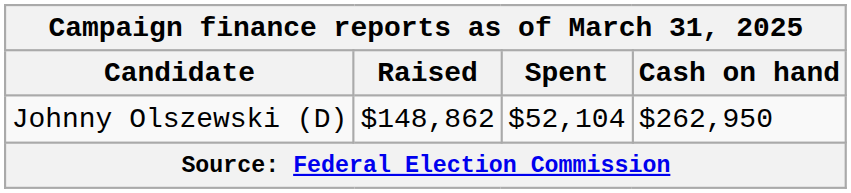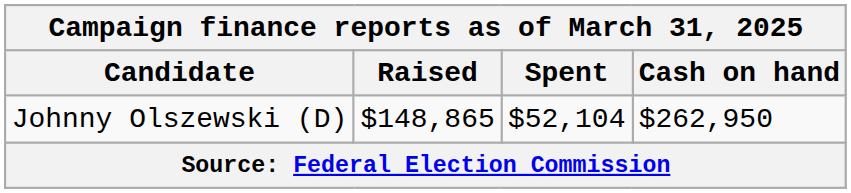Johnny Olszewski (D) | Raised: $148,862 -> $148,865
